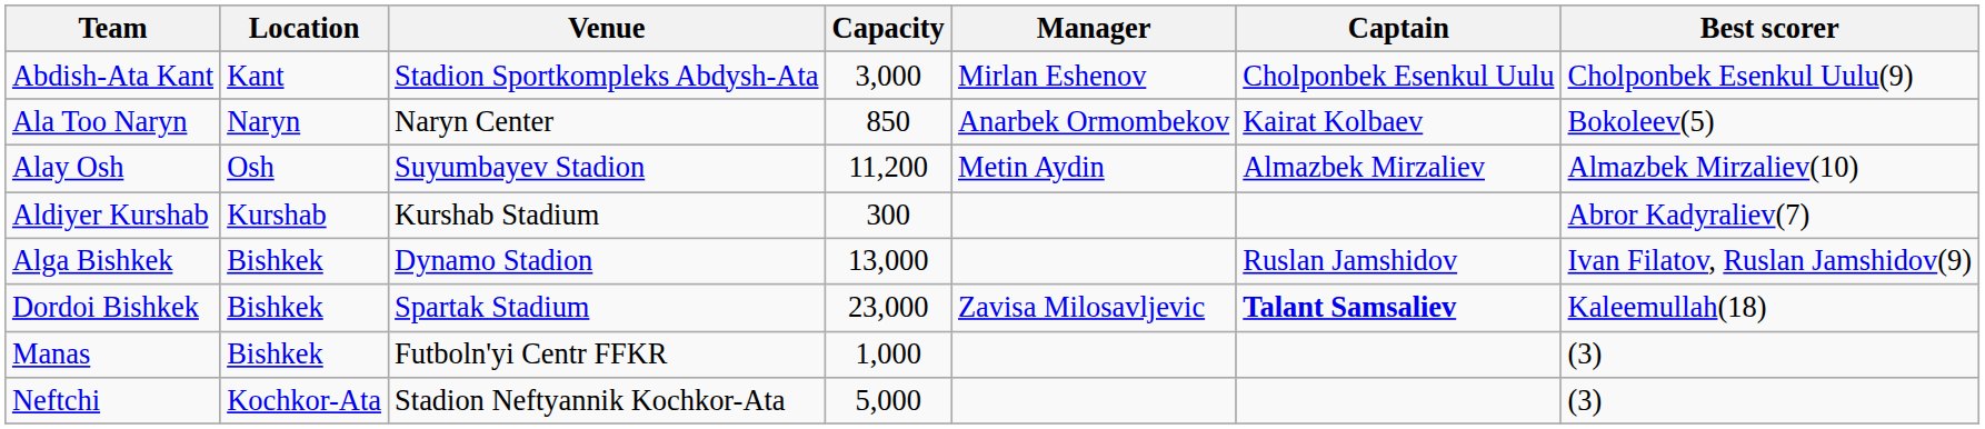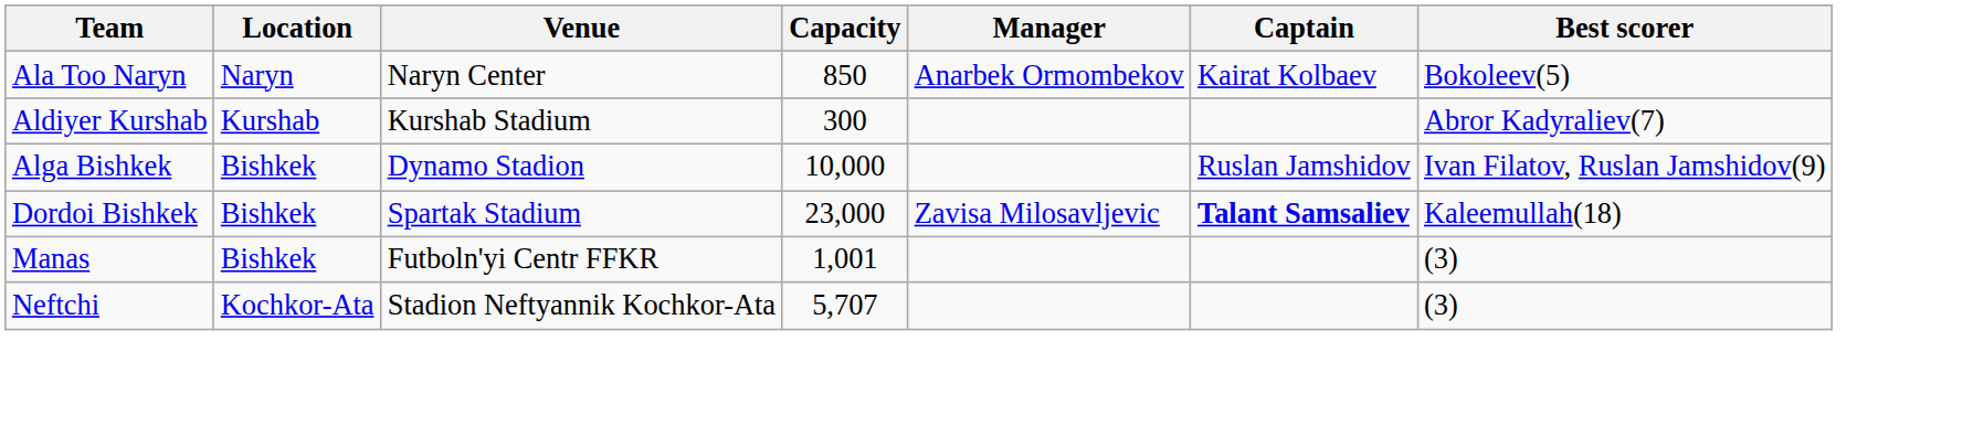- row: Abdish-Ata Kant | Kant | Stadion Sportkompleks Abdysh-Ata | 3,000 | Mirlan Eshenov | Cholponbek Esenkul Uulu | Cholponbek Esenkul Uulu(9)
- row: Alay Osh | Osh | Suyumbayev Stadion | 11,200 | Metin Aydin | Almazbek Mirzaliev | Almazbek Mirzaliev(10)
Alga Bishkek | Capacity: 13,000 -> 10,000
Manas | Capacity: 1,000 -> 1,001
Neftchi | Capacity: 5,000 -> 5,707
